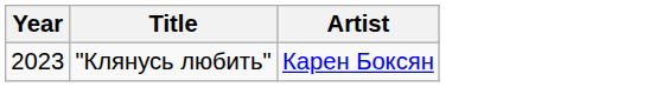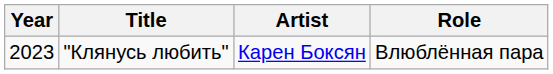+ column: Role | Влюблённая пара
